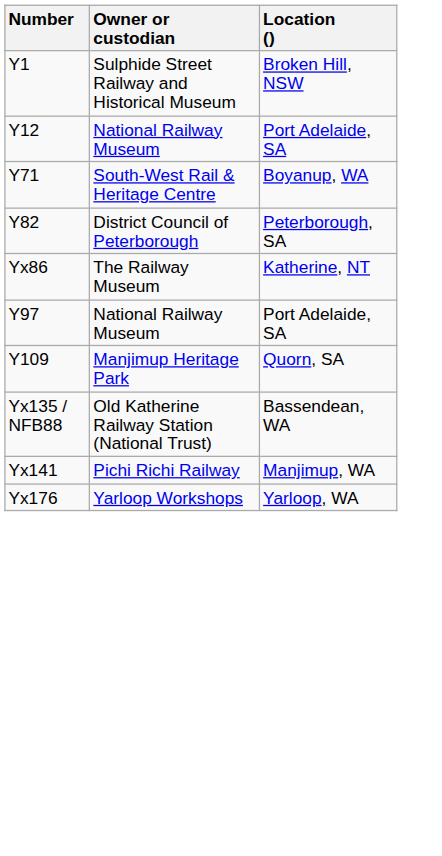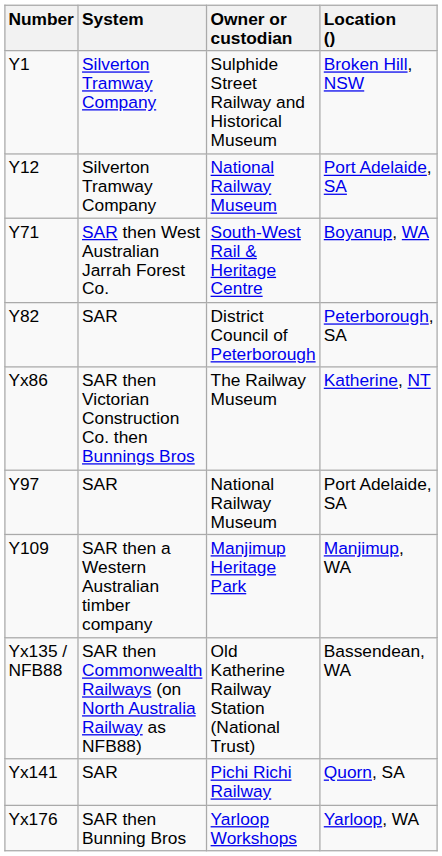+ column: System | Silverton Tramway Company | Silverton Tramway Company | SAR then West Australian Jarrah Forest Co. | SAR | SAR then Victorian Construction Co. then Bunnings Bros | SAR | SAR then a Western Australian timber company | SAR then Commonwealth Railways (on North Australia Railway as NFB88) | SAR | SAR then Bunning Bros
Manjimup Heritage Park | Location (): Quorn, SA -> Manjimup, WA
Pichi Richi Railway | Location (): Manjimup, WA -> Quorn, SA
